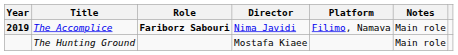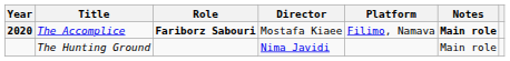The Accomplice | Year: 2019 -> 2020
The Accomplice | Director: Nima Javidi -> Mostafa Kiaee
The Accomplice | Notes: normal -> bold
The Hunting Ground | Director: Mostafa Kiaee -> Nima Javidi
